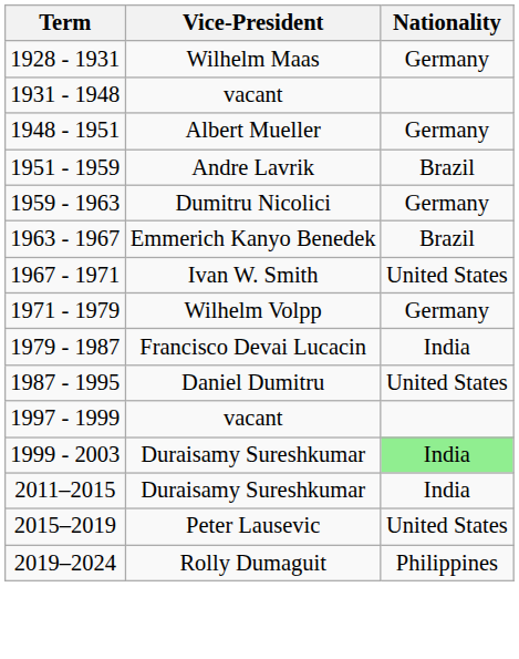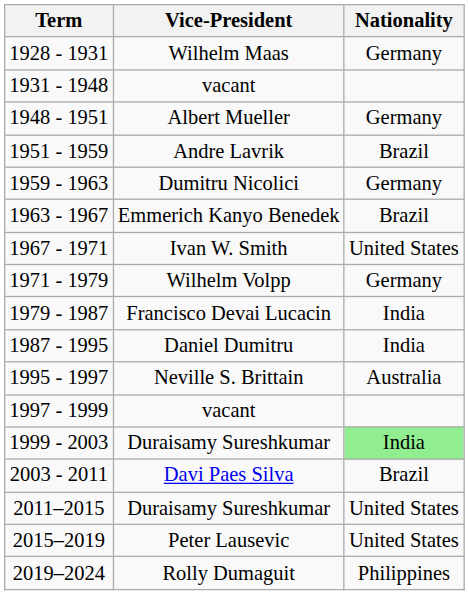1987 - 1995 | Nationality: United States -> India
+ row: 1995 - 1997 | Neville S. Brittain | Australia
+ row: 2003 - 2011 | Davi Paes Silva | Brazil
2011–2015 | Nationality: India -> United States
